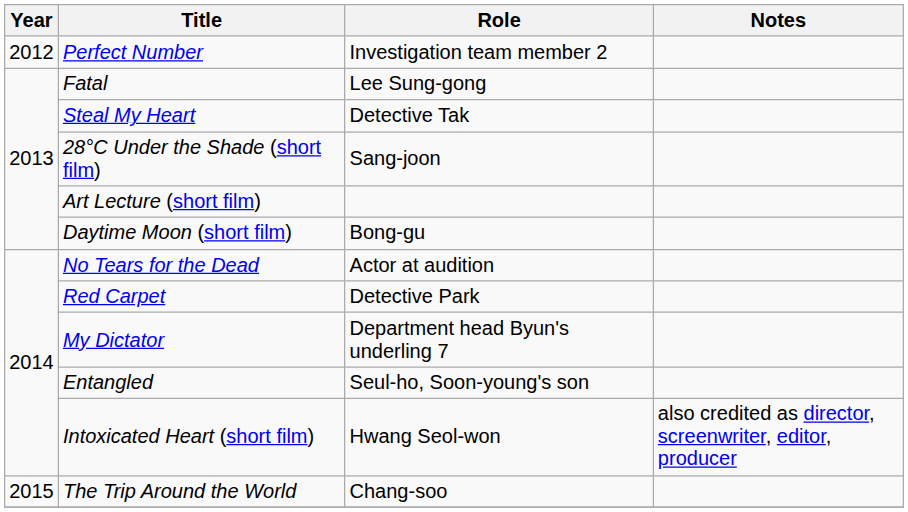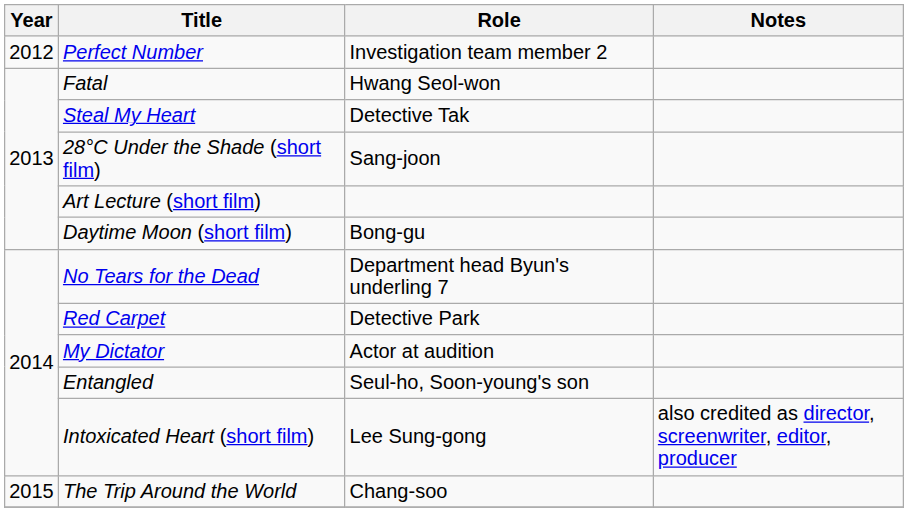Fatal | Role: Lee Sung-gong -> Hwang Seol-won
No Tears for the Dead | Role: Actor at audition -> Department head Byun's underling 7
My Dictator | Role: Department head Byun's underling 7 -> Actor at audition
Intoxicated Heart (short film) | Role: Hwang Seol-won -> Lee Sung-gong
